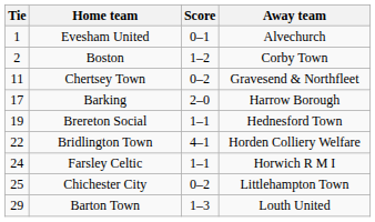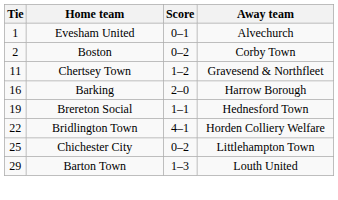Boston | Score: 1–2 -> 0–2
Chertsey Town | Score: 0–2 -> 1–2
Barking | Tie: 17 -> 16
- row: 24 | Farsley Celtic | 1–1 | Horwich R M I
